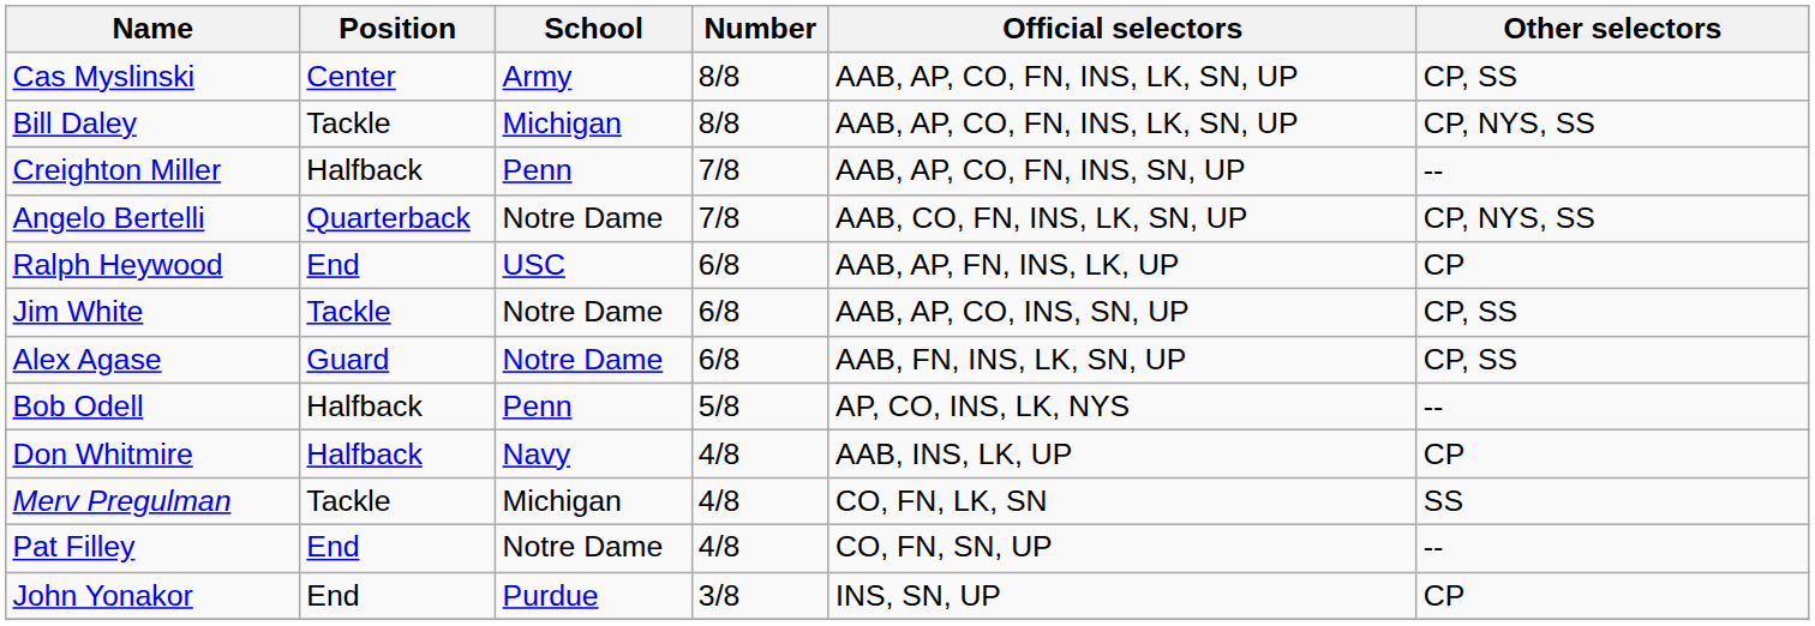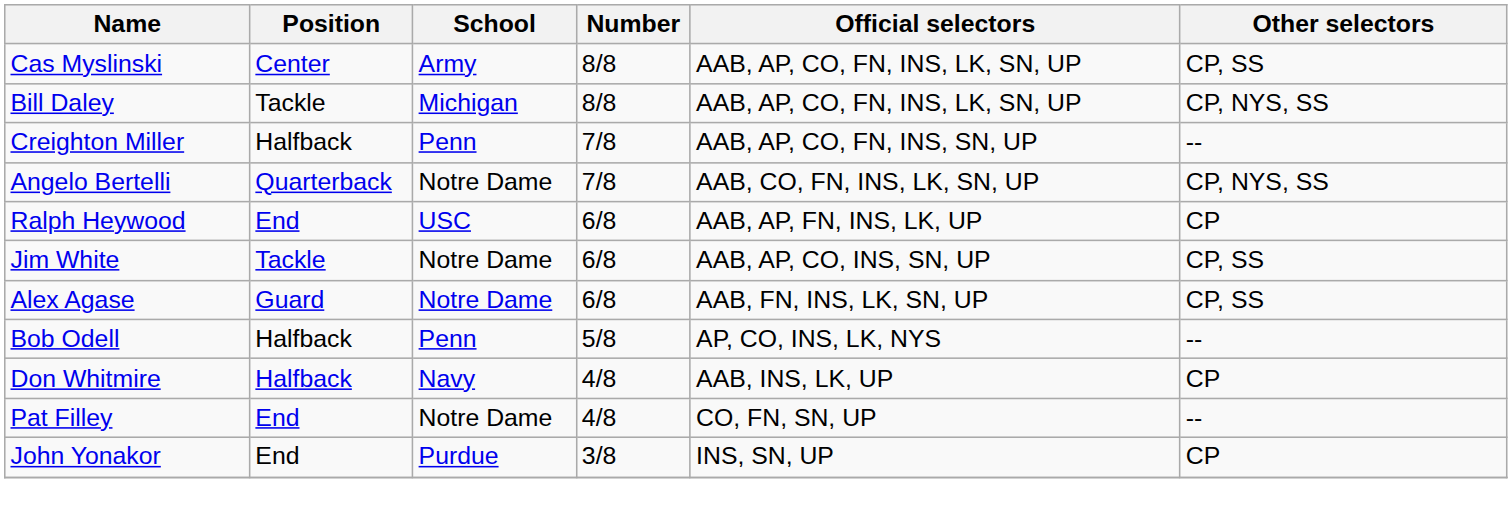- row: Merv Pregulman | Tackle | Michigan | 4/8 | CO, FN, LK, SN | SS
